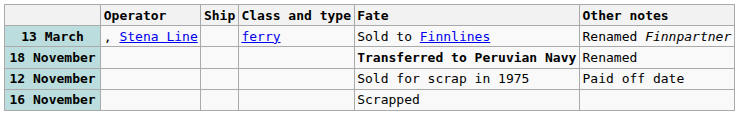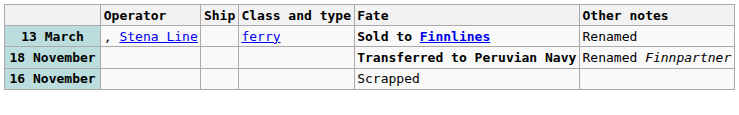13 March | Fate: normal -> bold
13 March | Other notes: Renamed Finnpartner -> Renamed
18 November | Other notes: Renamed -> Renamed Finnpartner
- row: 12 November | Sold for scrap in 1975 | Paid off date
